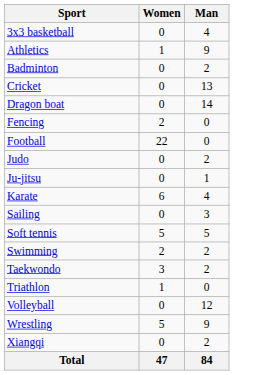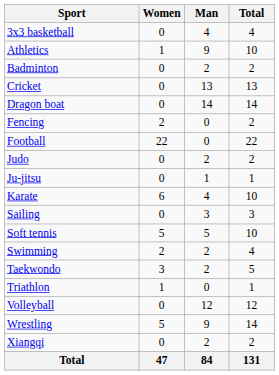+ column: Total | 4 | 10 | 2 | 13 | 14 | 2 | 22 | 2 | 1 | 10 | 3 | 10 | 4 | 5 | 1 | 12 | 14 | 2 | 131
